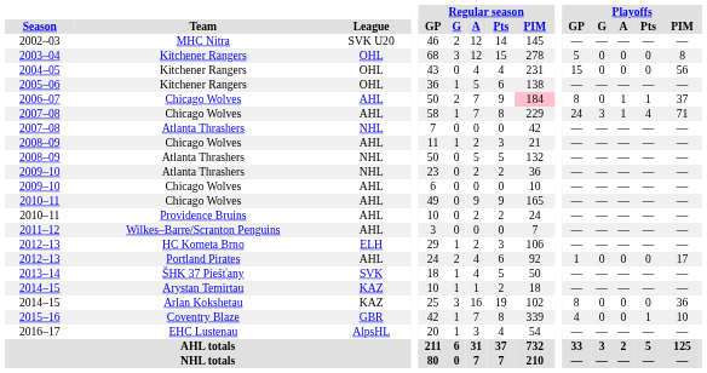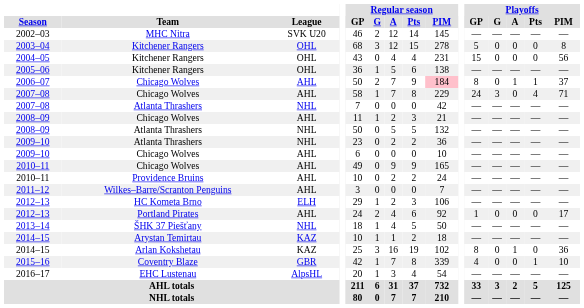2007–08 / Chicago Wolves | Playoffs / A: 1 -> 0
2013–14 | League: SVK -> NHL
2014–15 / Arlan Kokshetau | Playoffs / A: 0 -> 1
